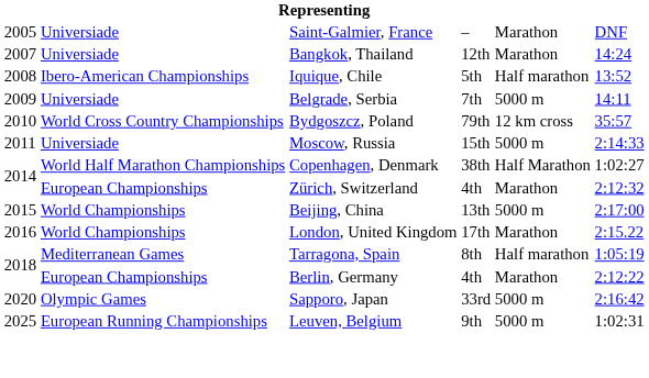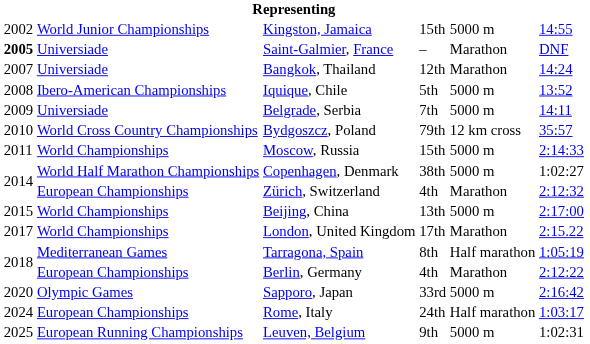+ row: 2002 | World Junior Championships | Kingston, Jamaica | 15th | 5000 m | 14:55
Saint-Galmier, France | column 1: normal -> bold
Iquique, Chile | column 5: Half marathon -> 5000 m
Moscow, Russia | column 2: Universiade -> World Championships
Copenhagen, Denmark | column 5: Half Marathon -> 5000 m
London, United Kingdom | column 1: 2016 -> 2017
+ row: 2024 | European Championships | Rome, Italy | 24th | Half marathon | 1:03:17
